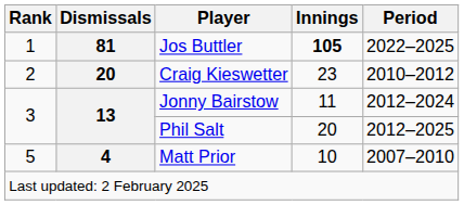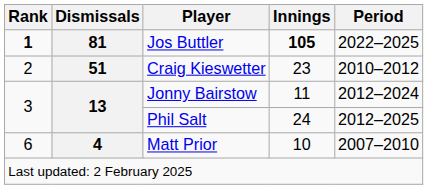Jos Buttler | Rank: normal -> bold
Craig Kieswetter | Dismissals: 20 -> 51
Phil Salt | Innings: 20 -> 24
Matt Prior | Rank: 5 -> 6
